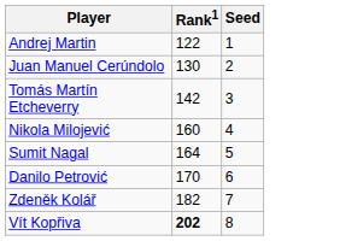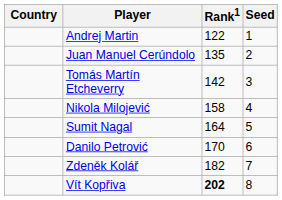+ column: Country
Juan Manuel Cerúndolo | Rank1: 130 -> 135
Nikola Milojević | Rank1: 160 -> 158
